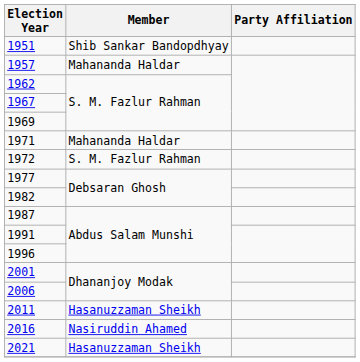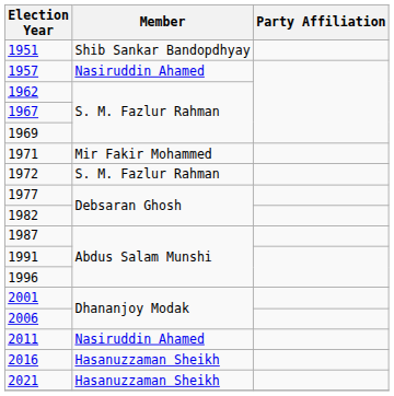1957 | Member: Mahananda Haldar -> Nasiruddin Ahamed
1971 | Member: Mahananda Haldar -> Mir Fakir Mohammed
2011 | Member: Hasanuzzaman Sheikh -> Nasiruddin Ahamed
2016 | Member: Nasiruddin Ahamed -> Hasanuzzaman Sheikh
